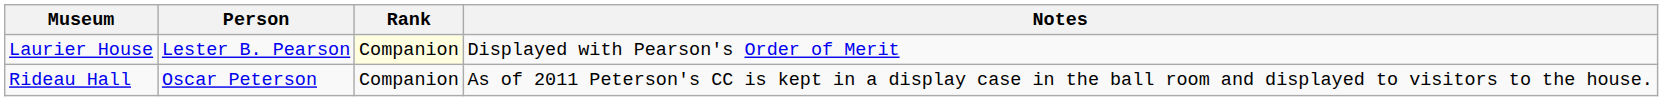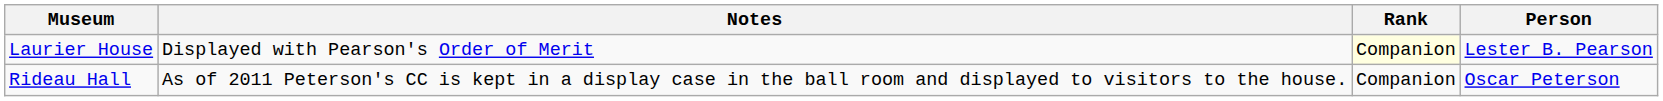columns swapped: Person <-> Notes
